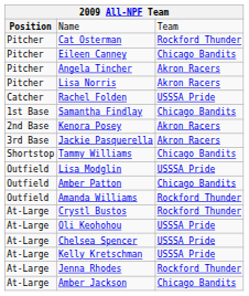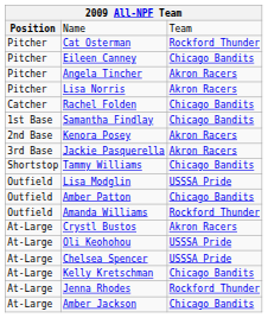Rachel Folden | column 3: USSSA Pride -> Chicago Bandits
Crystl Bustos | column 3: Rockford Thunder -> Akron Racers
Kelly Kretschman | column 3: USSSA Pride -> Chicago Bandits
